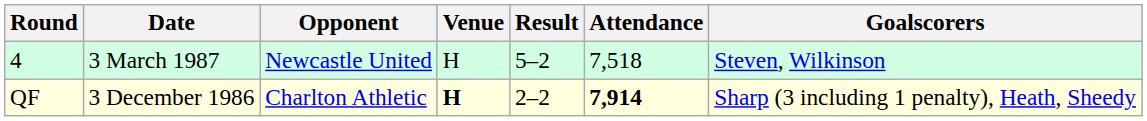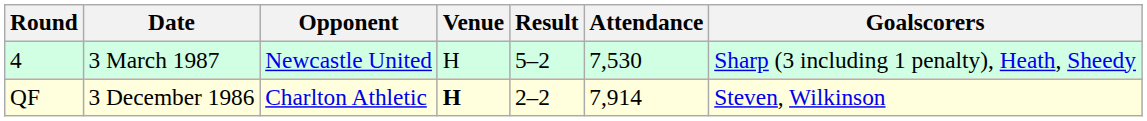4 | Attendance: 7,518 -> 7,530
4 | Goalscorers: Steven, Wilkinson -> Sharp (3 including 1 penalty), Heath, Sheedy
QF | Attendance: bold -> normal
QF | Goalscorers: Sharp (3 including 1 penalty), Heath, Sheedy -> Steven, Wilkinson
